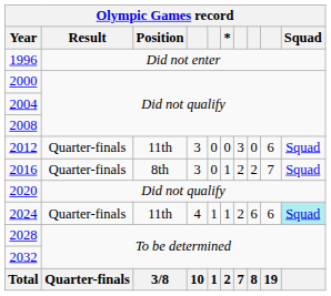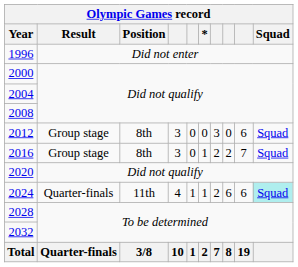2012 | Result: Quarter-finals -> Group stage
2012 | Position: 11th -> 8th
2016 | Result: Quarter-finals -> Group stage
